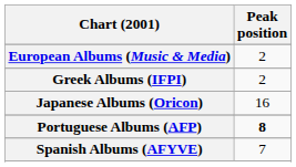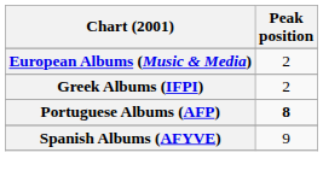- row: Japanese Albums (Oricon) | 16
Spanish Albums (AFYVE) | Peak position: 7 -> 9
